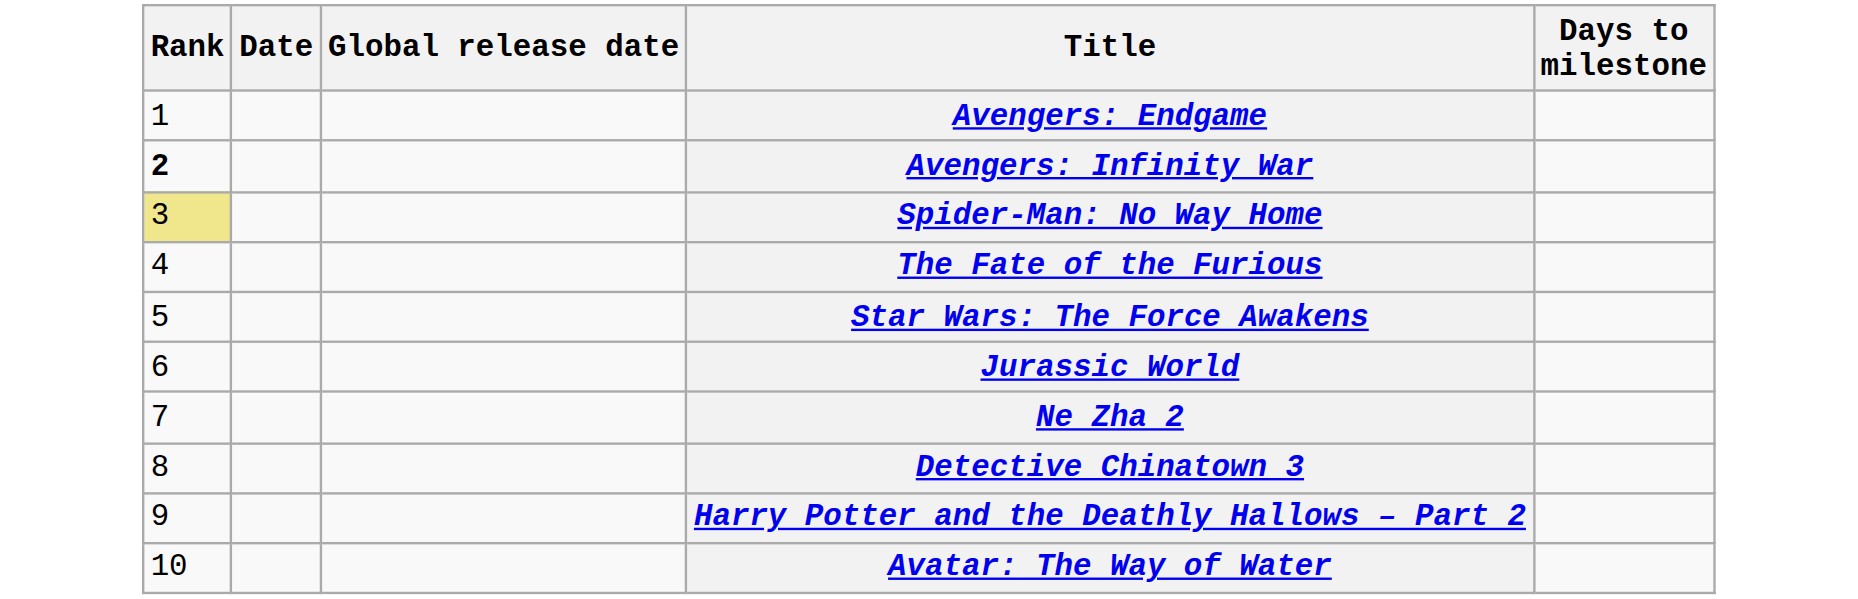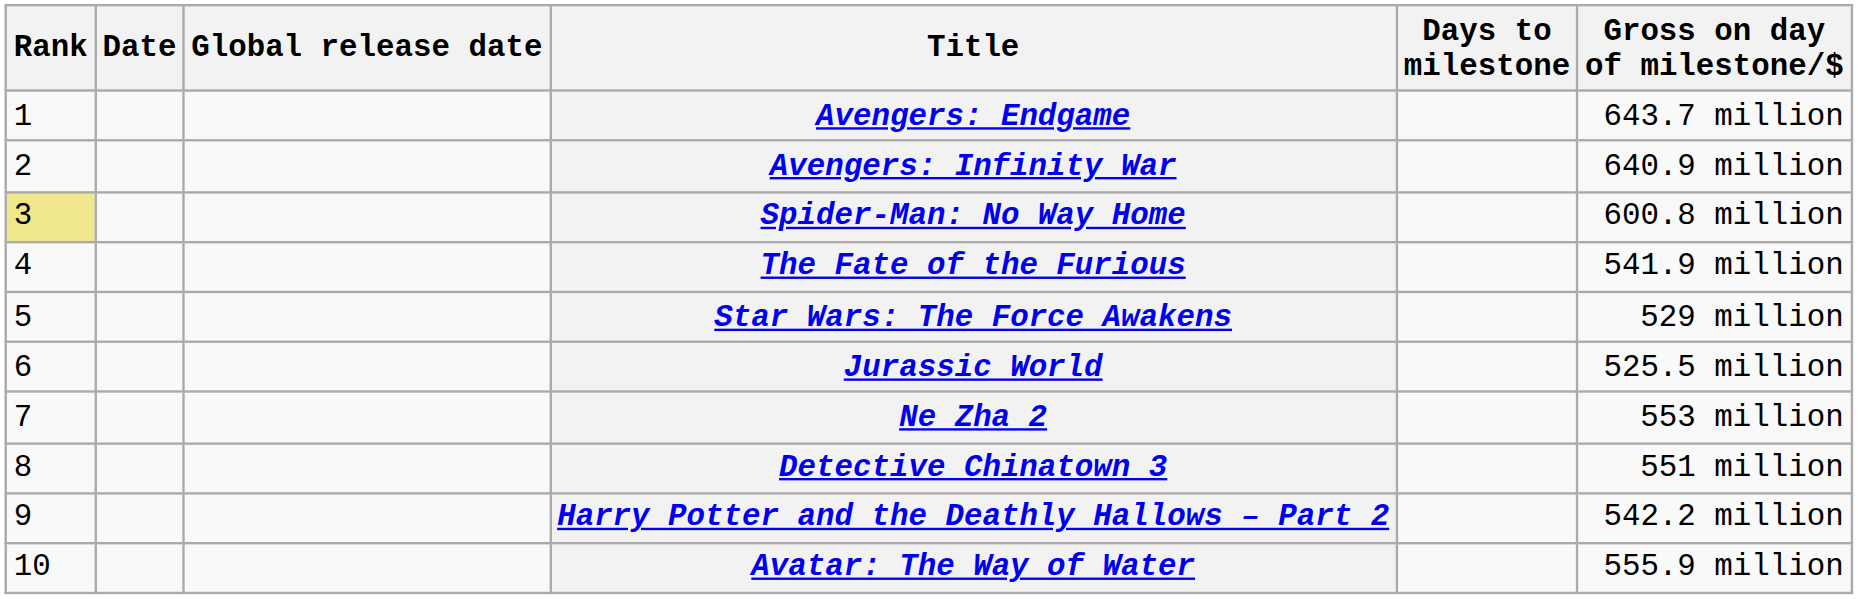+ column: Gross on day of milestone/$ | 643.7 million | 640.9 million | 600.8 million | 541.9 million | 529 million | 525.5 million | 553 million | 551 million | 542.2 million | 555.9 million
Avengers: Infinity War | Rank: bold -> normal
